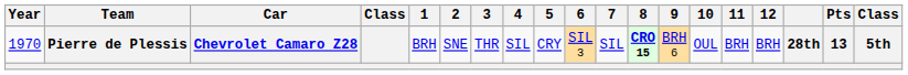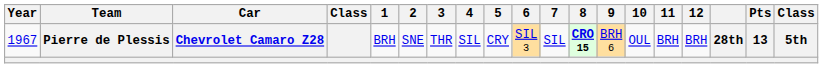Pierre de Plessis | Year: 1970 -> 1967
